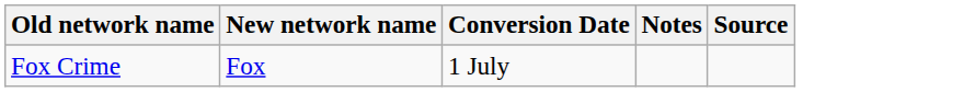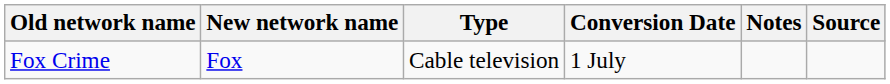+ column: Type | Cable television
